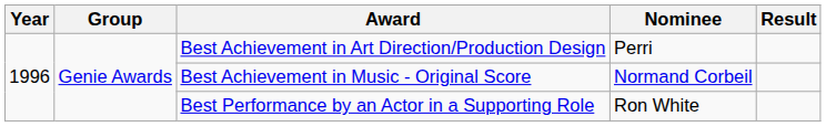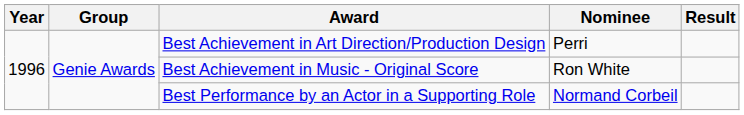Best Achievement in Music - Original Score | Nominee: Normand Corbeil -> Ron White
Best Performance by an Actor in a Supporting Role | Nominee: Ron White -> Normand Corbeil
